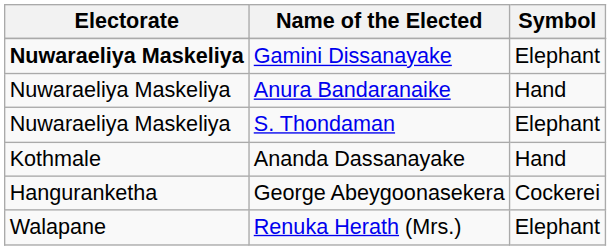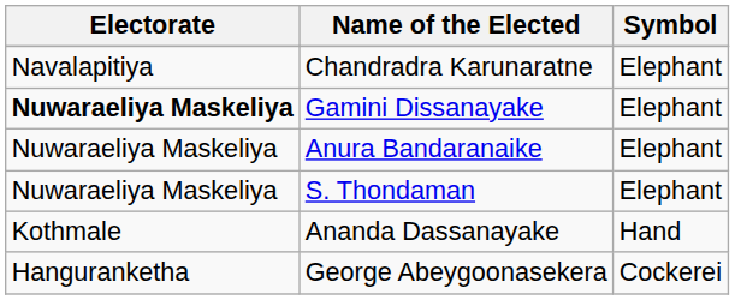+ row: Navalapitiya | Chandradra Karunaratne | Elephant
Anura Bandaranaike | Symbol: Hand -> Elephant
- row: Walapane | Renuka Herath (Mrs.) | Elephant
